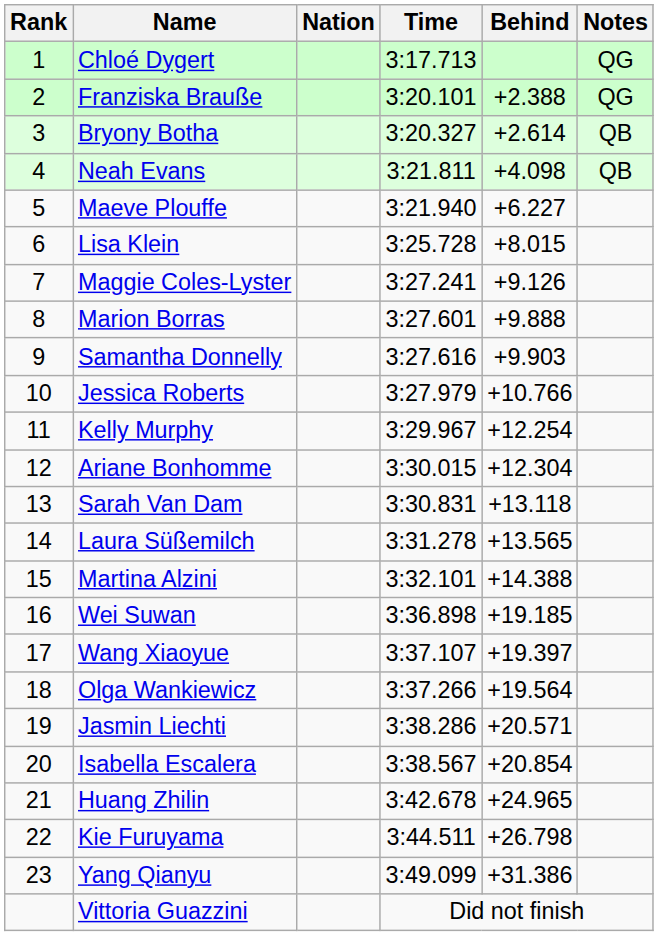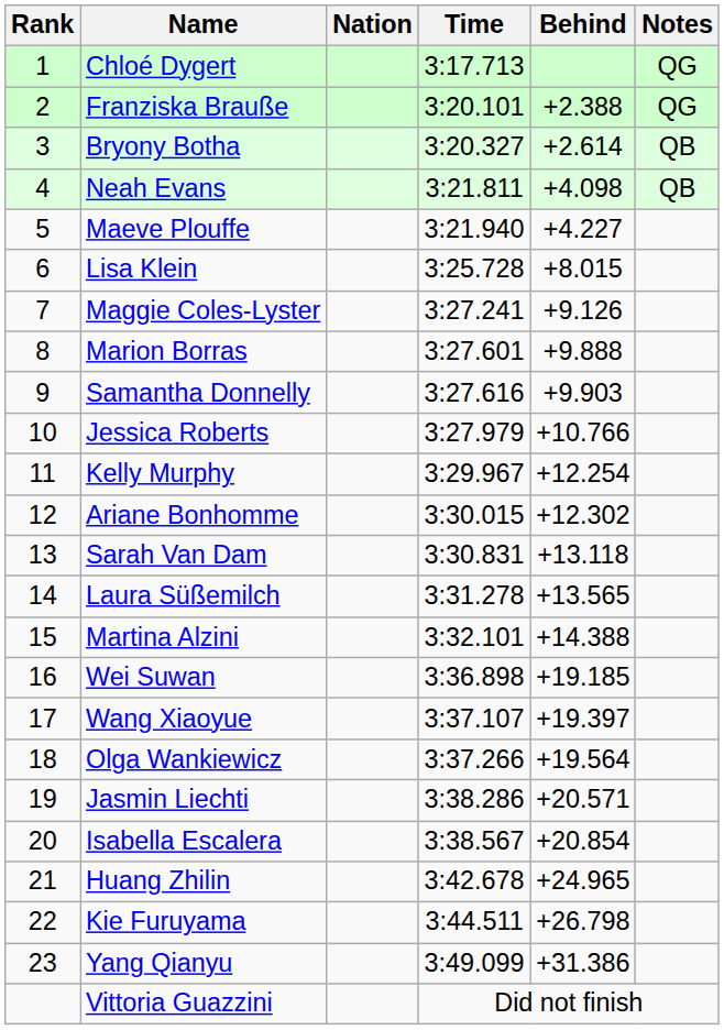Maeve Plouffe | Behind: +6.227 -> +4.227
Ariane Bonhomme | Behind: +12.304 -> +12.302
